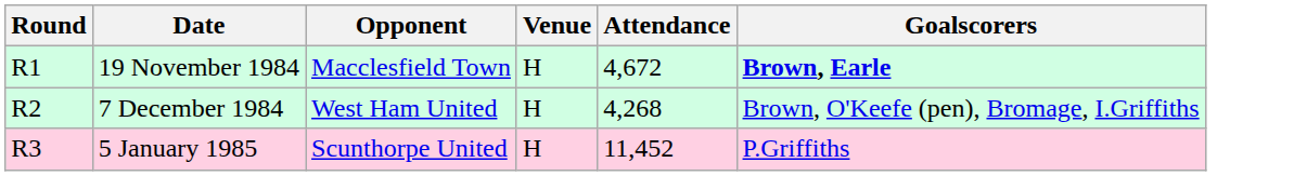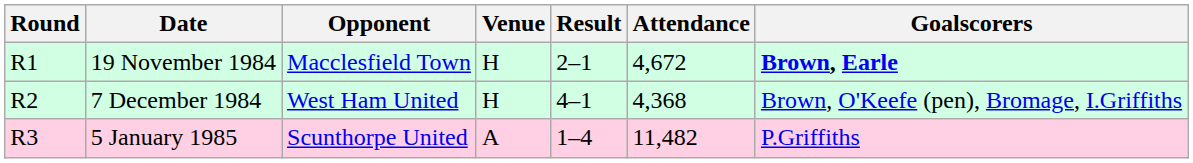+ column: Result | 2–1 | 4–1 | 1–4
7 December 1984 | Attendance: 4,268 -> 4,368
5 January 1985 | Venue: H -> A
5 January 1985 | Attendance: 11,452 -> 11,482
